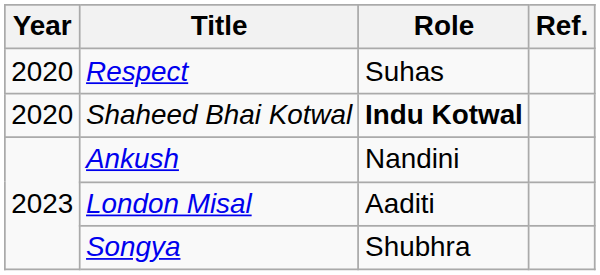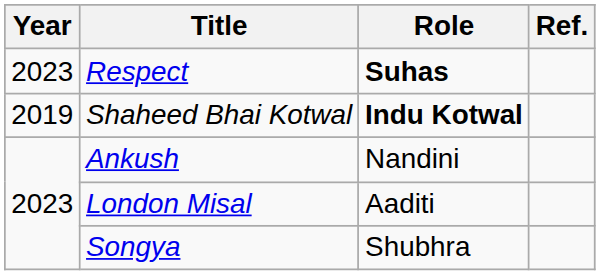Respect | Year: 2020 -> 2023
Respect | Role: normal -> bold
Shaheed Bhai Kotwal | Year: 2020 -> 2019
